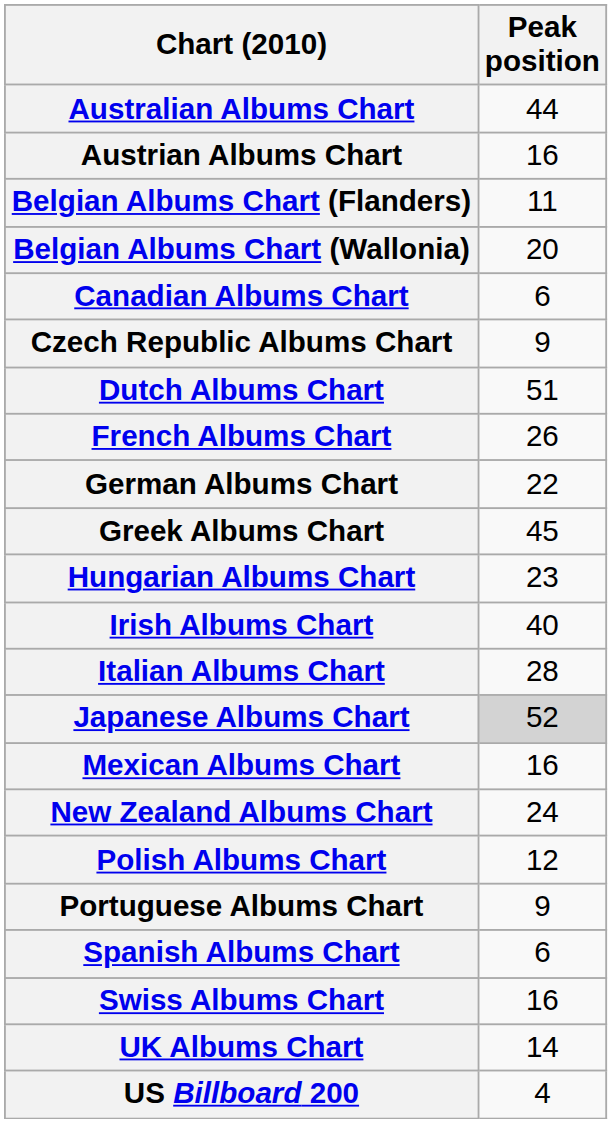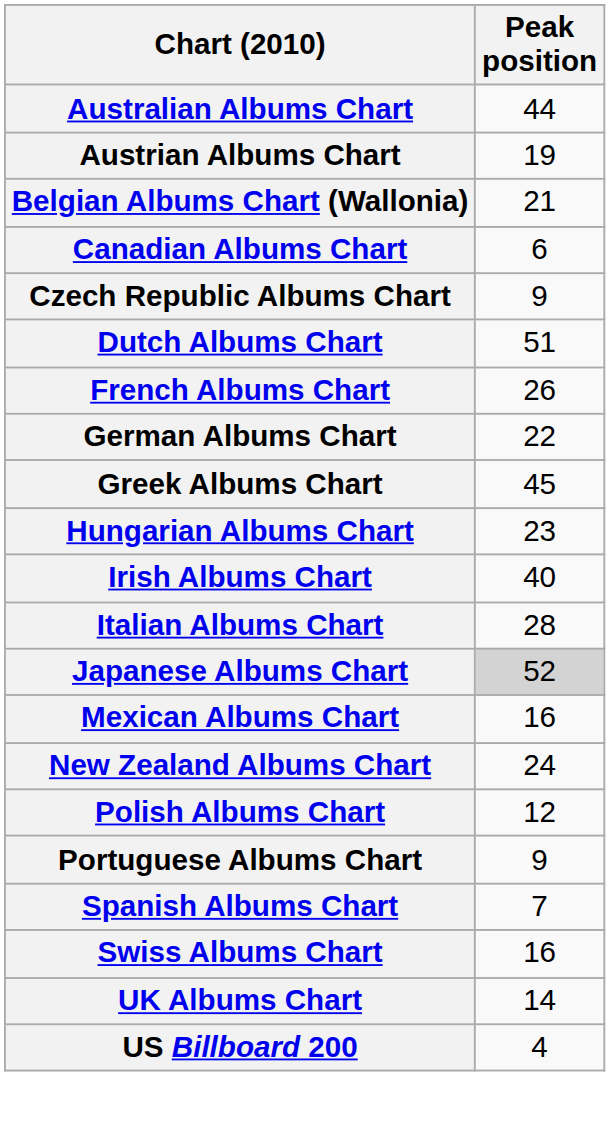Austrian Albums Chart | Peak position: 16 -> 19
- row: Belgian Albums Chart (Flanders) | 11
Belgian Albums Chart (Wallonia) | Peak position: 20 -> 21
Spanish Albums Chart | Peak position: 6 -> 7
